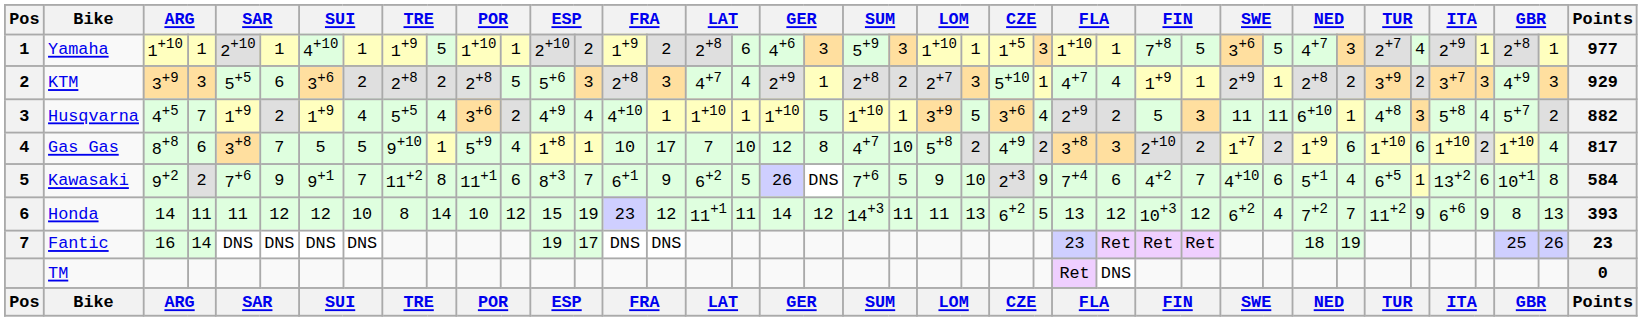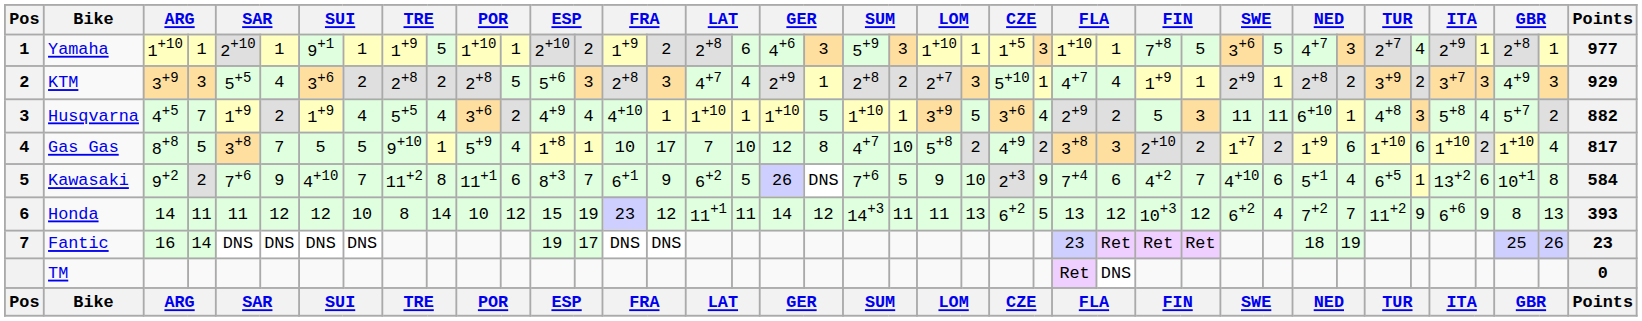Yamaha | column 7: 4+10 -> 9+1
KTM | column 6: 6 -> 4
Gas Gas | column 4: 6 -> 5
Kawasaki | column 7: 9+1 -> 4+10
